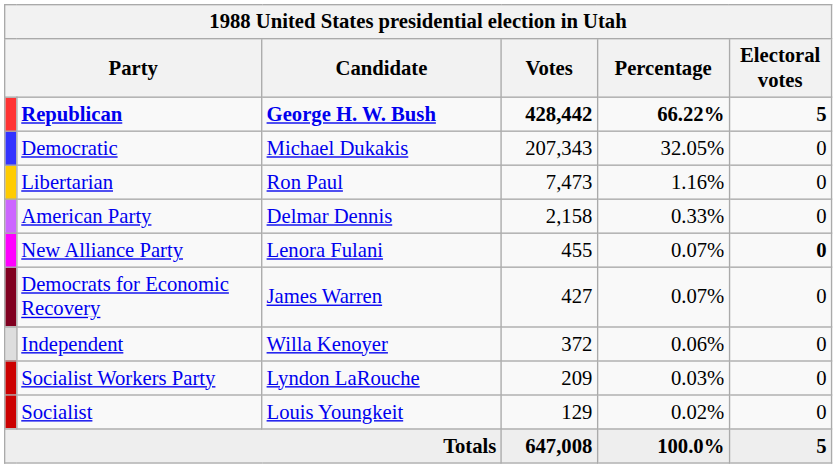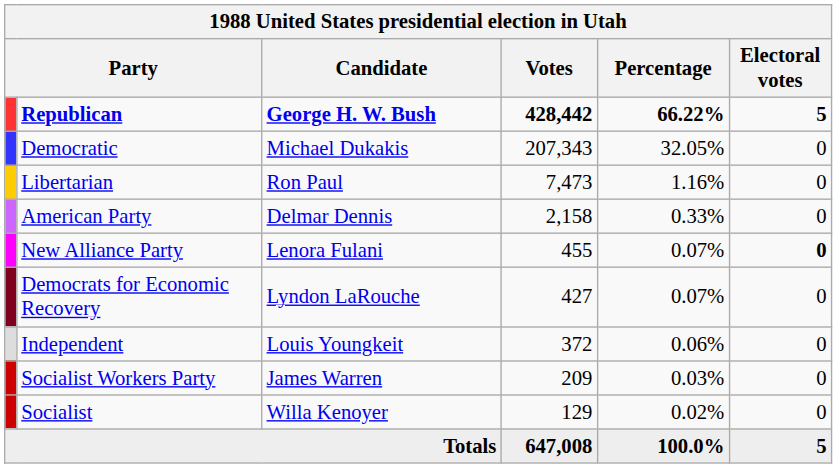Democrats for Economic Recovery | Candidate: James Warren -> Lyndon LaRouche
Independent | Candidate: Willa Kenoyer -> Louis Youngkeit
Socialist Workers Party | Candidate: Lyndon LaRouche -> James Warren
Socialist | Candidate: Louis Youngkeit -> Willa Kenoyer
